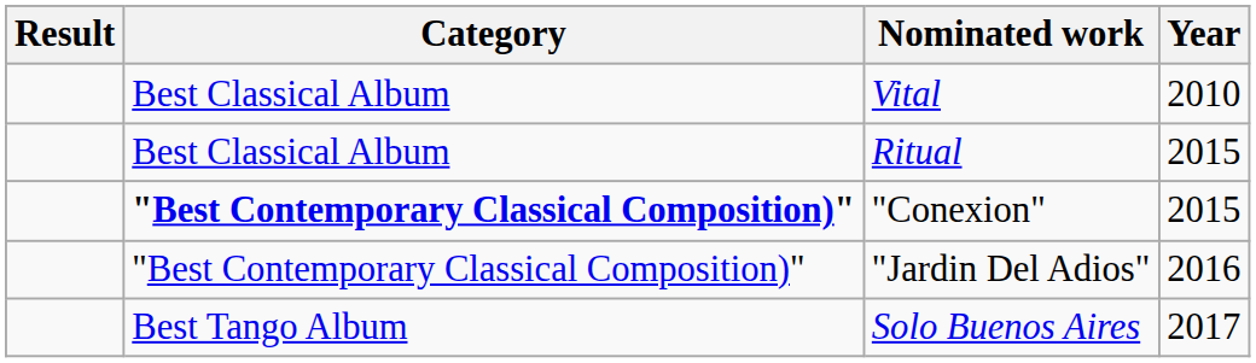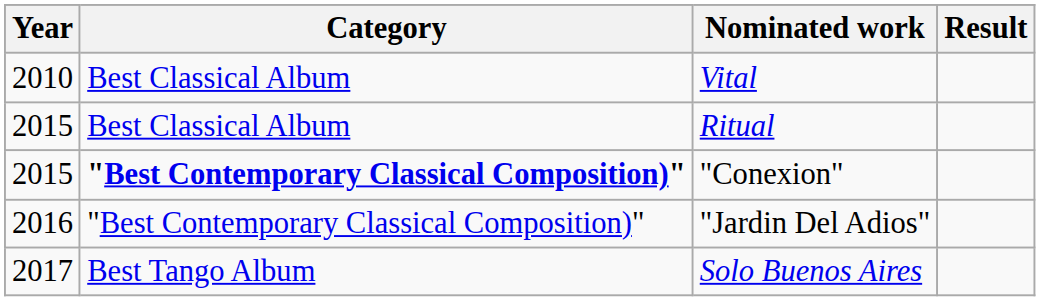columns swapped: Year <-> Result
